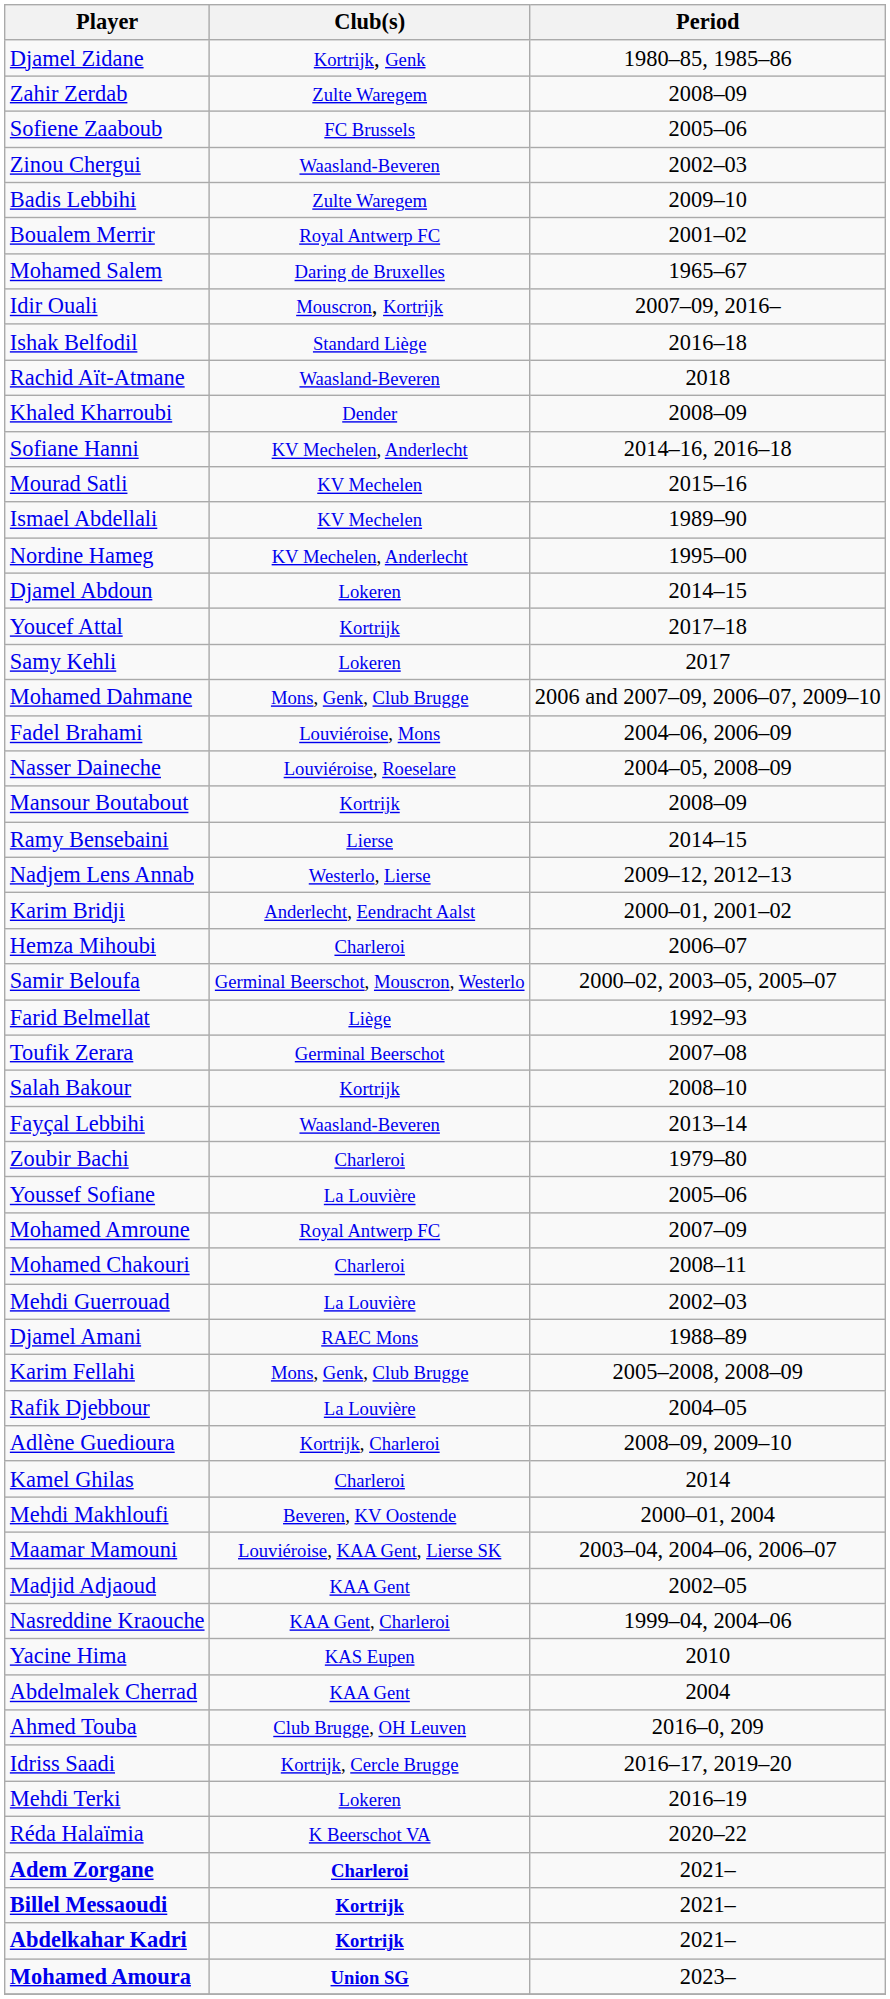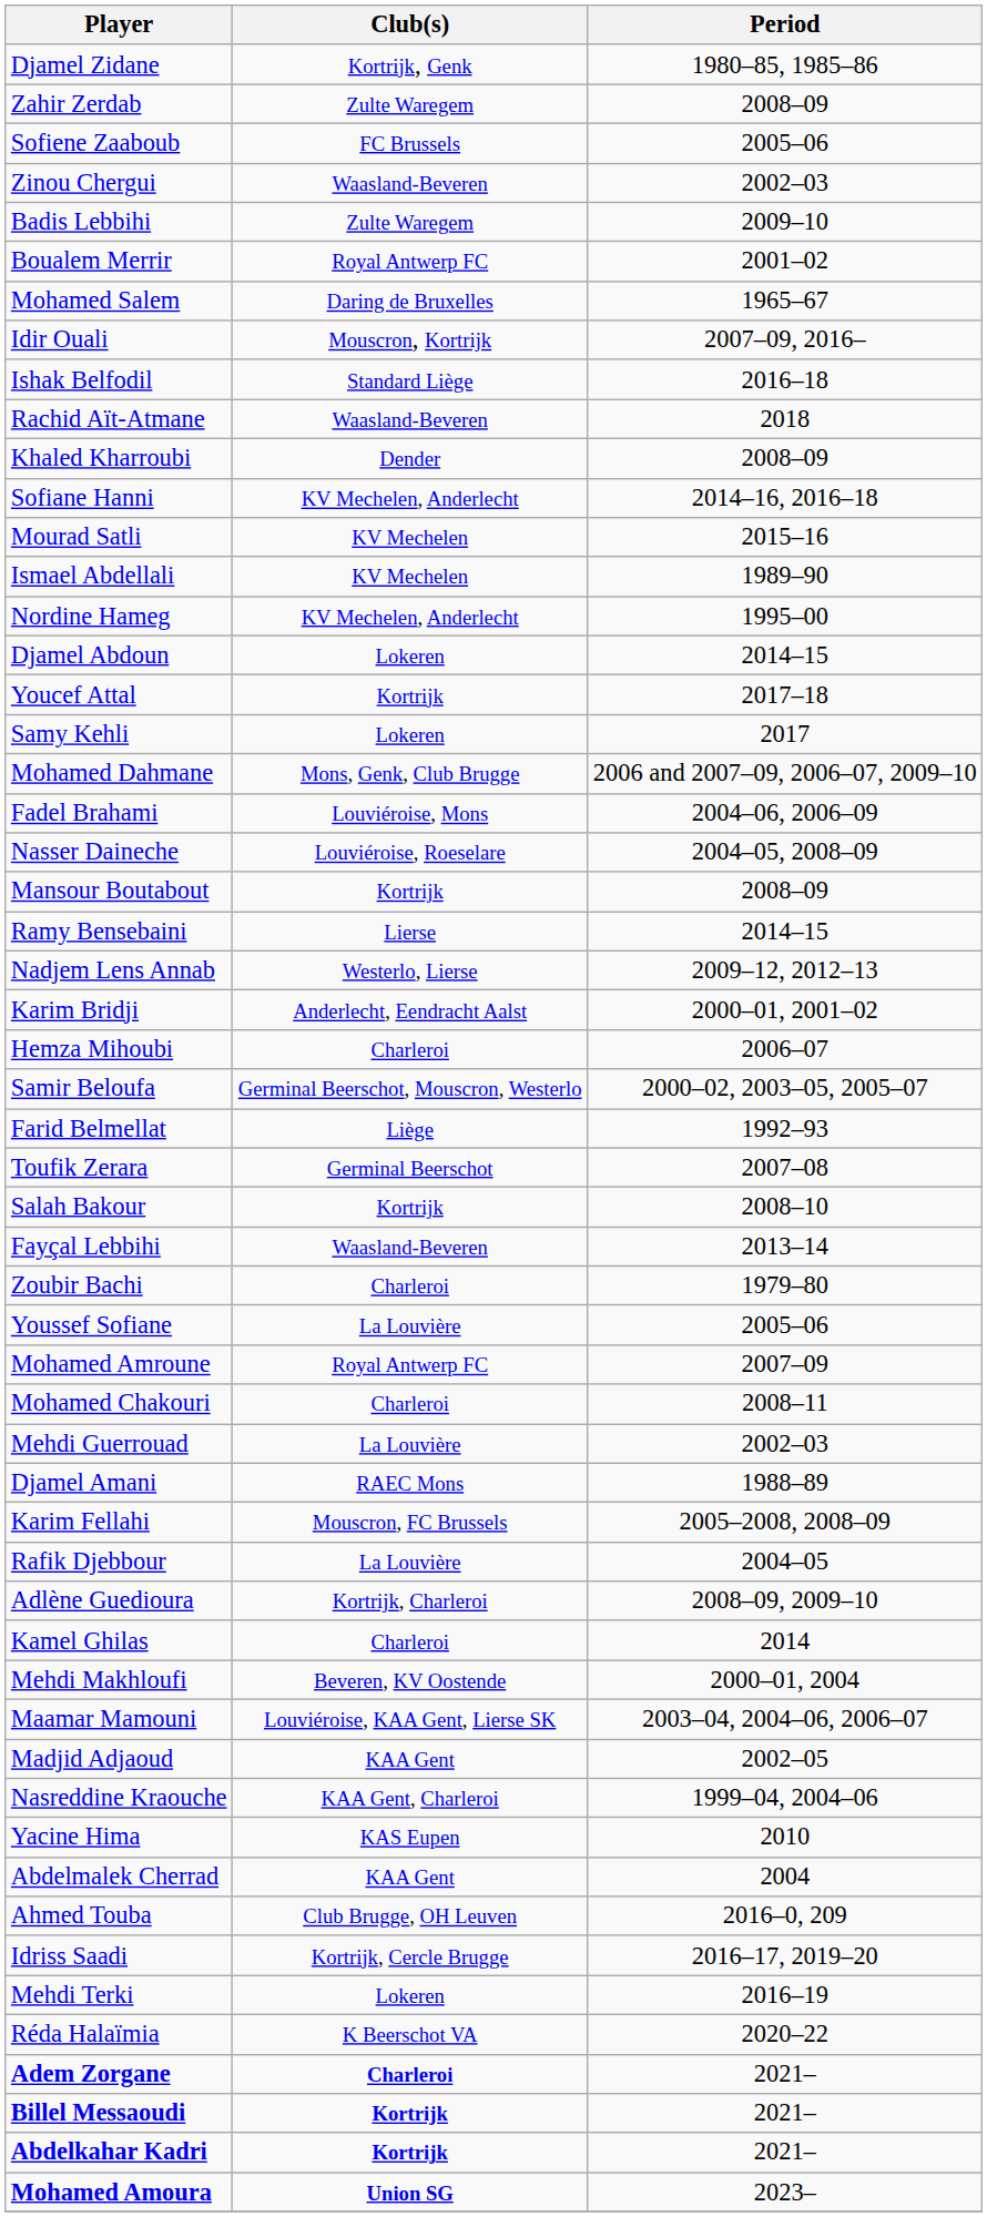Karim Fellahi | Club(s): Mons, Genk, Club Brugge -> Mouscron, FC Brussels
